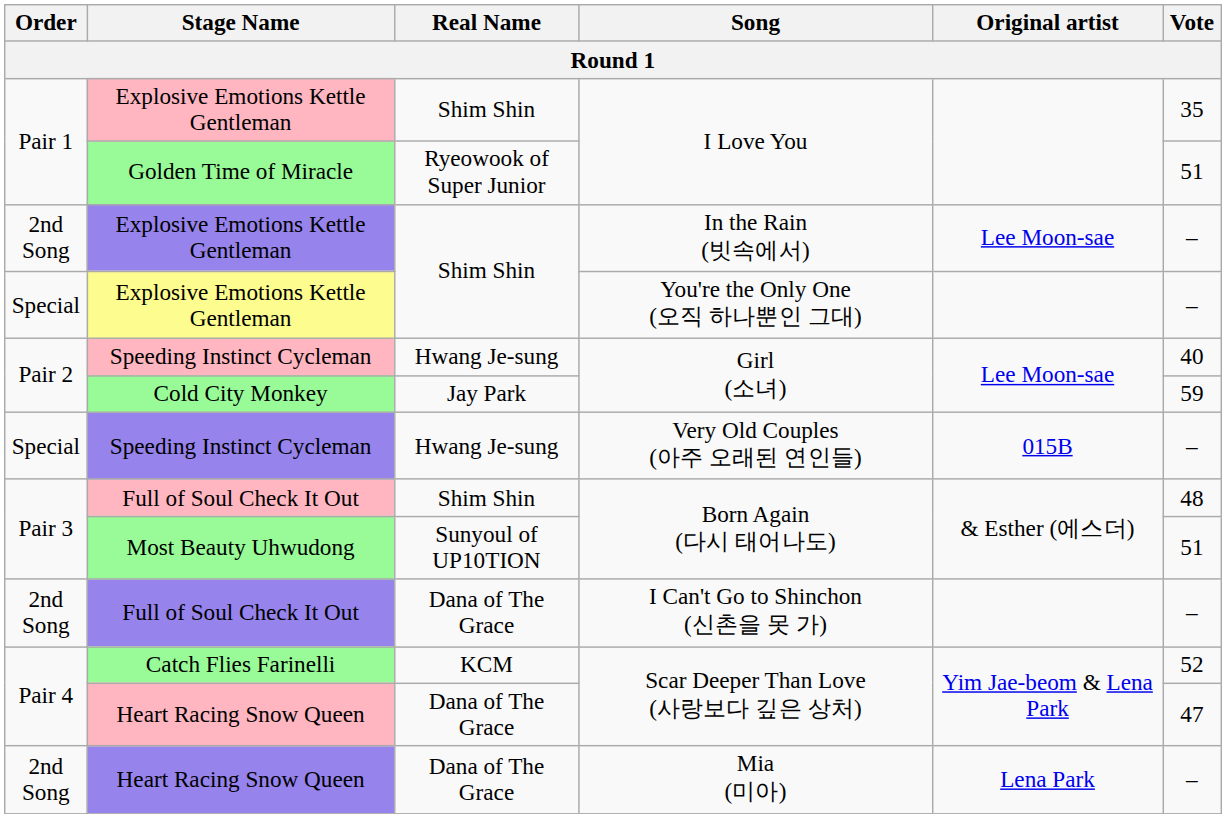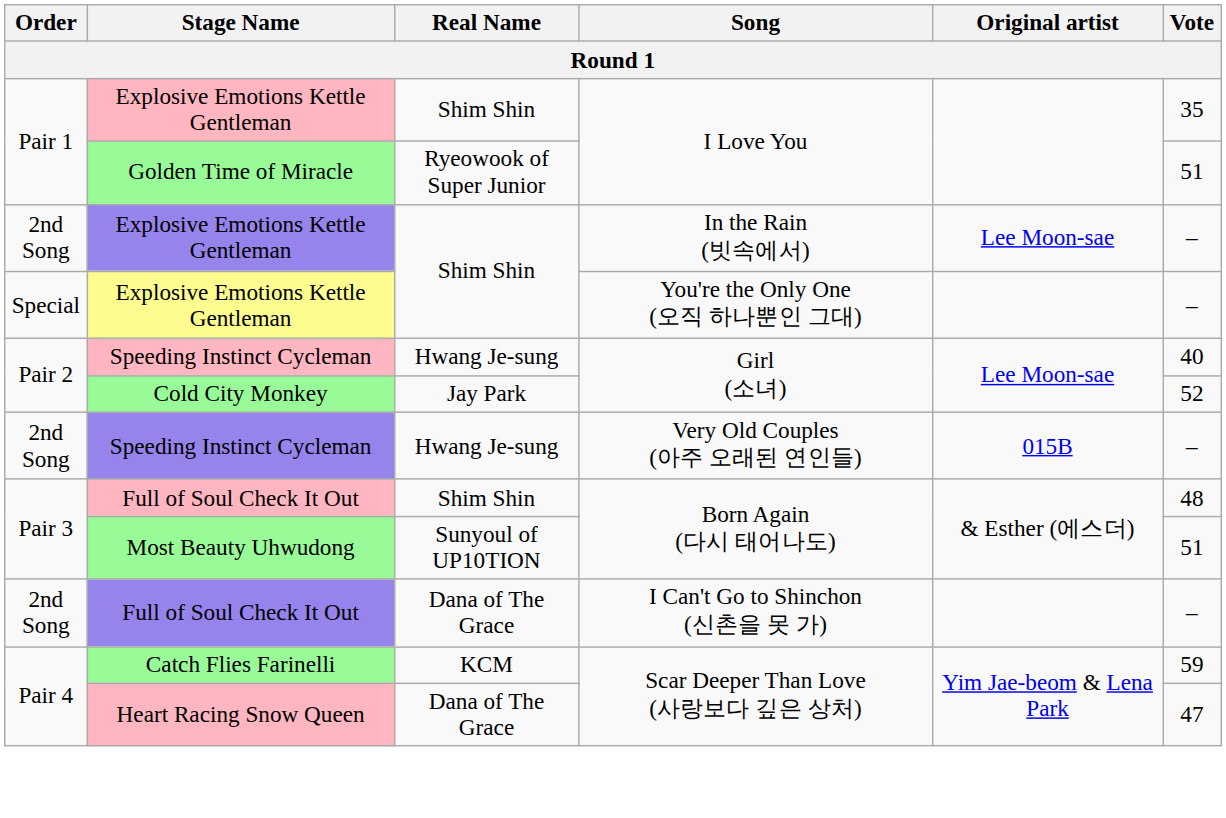Cold City Monkey / Girl (소녀) | Vote: 59 -> 52
Very Old Couples (아주 오래된 연인들) | Order: Special -> 2nd Song
Catch Flies Farinelli / Scar Deeper Than Love (사랑보다 깊은 상처) | Vote: 52 -> 59
- row: 2nd Song | Heart Racing Snow Queen | Dana of The Grace | Mia (미아) | Lena Park | –
